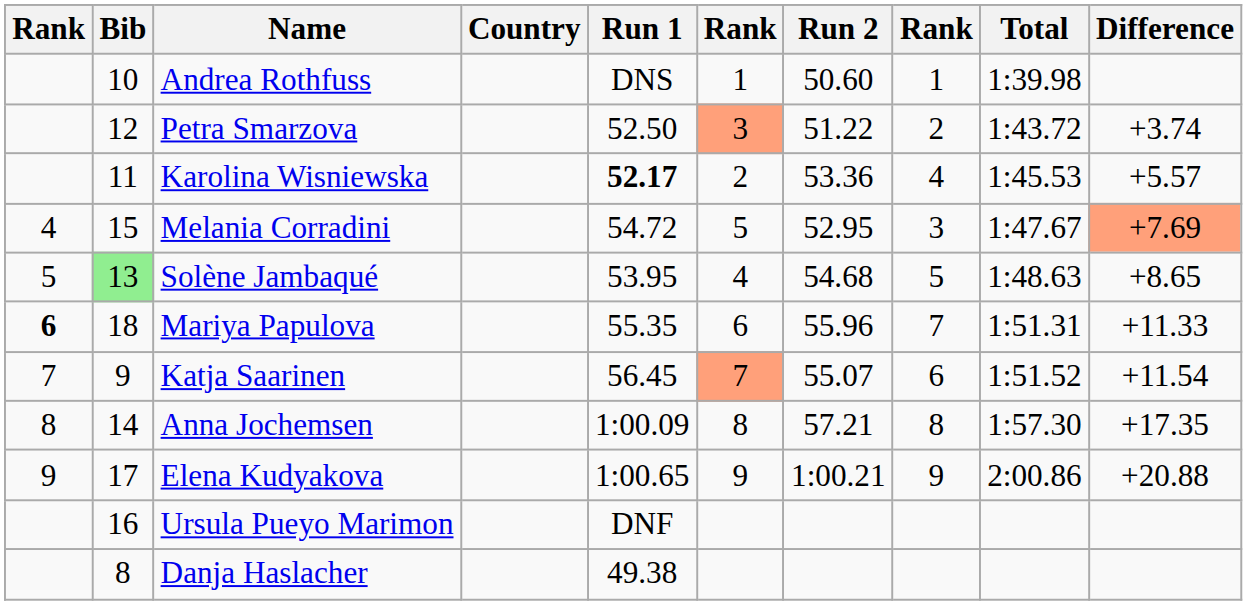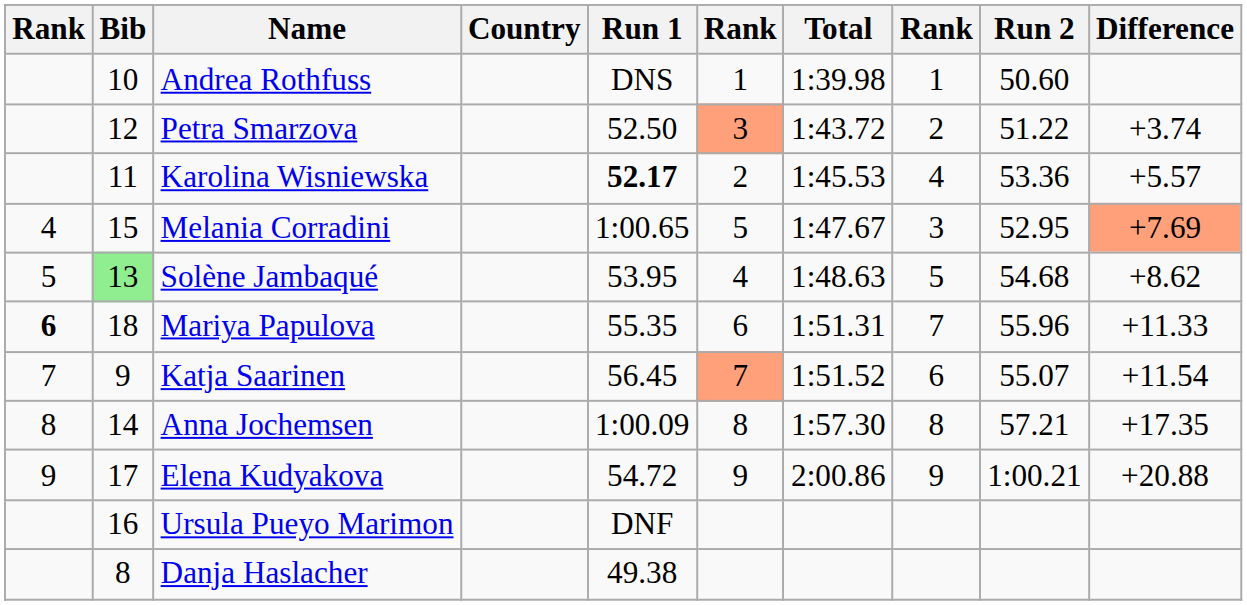columns swapped: Run 2 <-> Total
Melania Corradini | Run 1: 54.72 -> 1:00.65
Solène Jambaqué | Difference: +8.65 -> +8.62
Elena Kudyakova | Run 1: 1:00.65 -> 54.72
